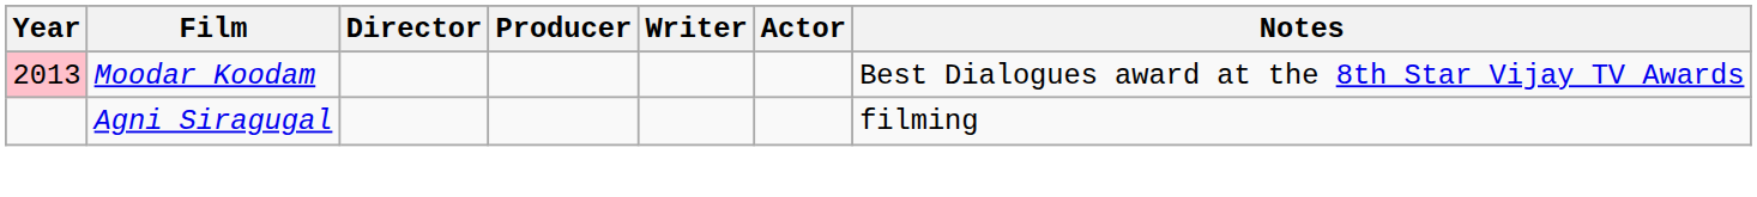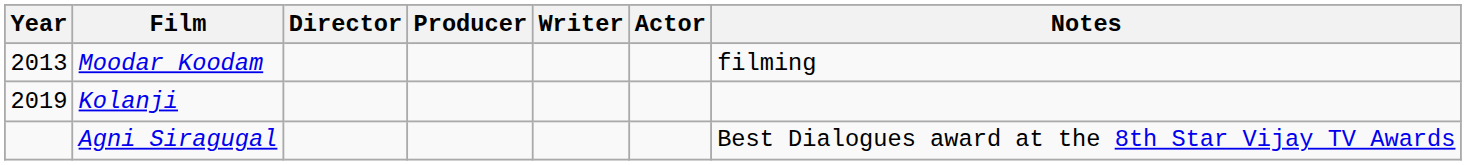Moodar Koodam | Year: pink background -> no background
Moodar Koodam | Notes: Best Dialogues award at the 8th Star Vijay TV Awards -> filming
+ row: 2019 | Kolanji
Agni Siragugal | Notes: filming -> Best Dialogues award at the 8th Star Vijay TV Awards
